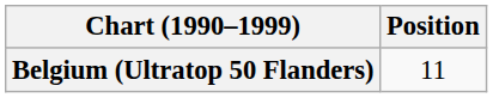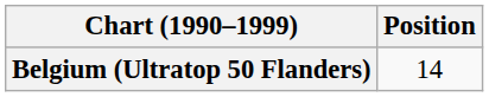Belgium (Ultratop 50 Flanders) | Position: 11 -> 14
